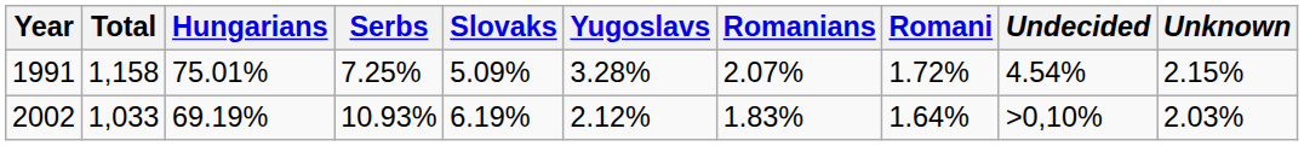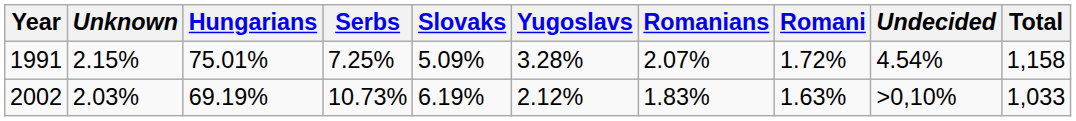columns swapped: Total <-> Unknown
2002 | Serbs: 10.93% -> 10.73%
2002 | Romani: 1.64% -> 1.63%
